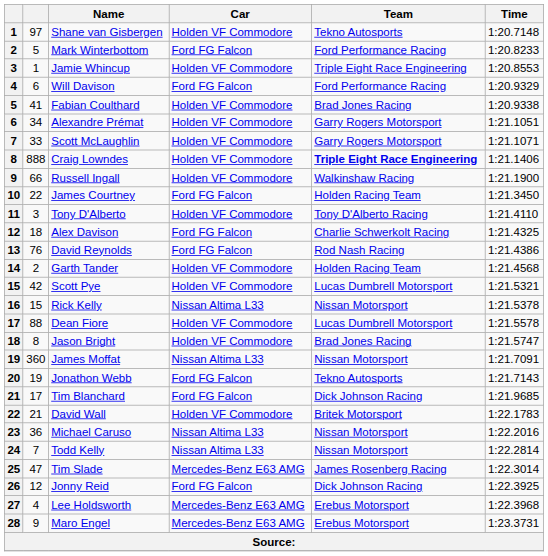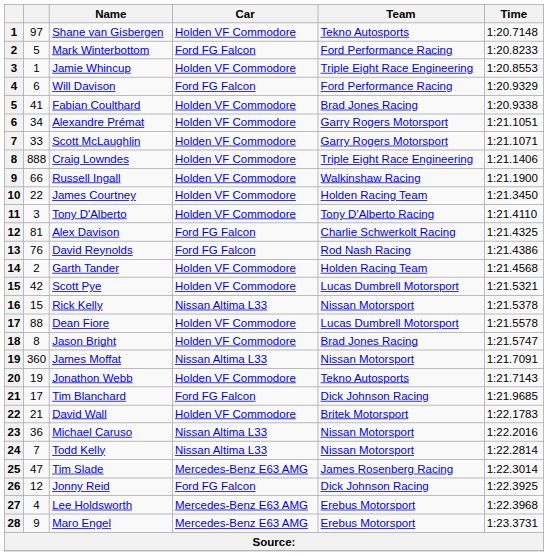Craig Lowndes | Team: bold -> normal
James Courtney | Car: Ford FG Falcon -> Holden VF Commodore
Alex Davison | column 2: 18 -> 81
Jonathon Webb | Car: Ford FG Falcon -> Holden VF Commodore
